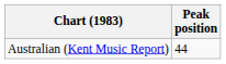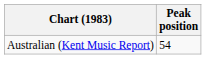Australian (Kent Music Report) | Peak position: 44 -> 54
